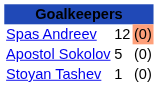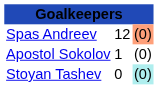Apostol Sokolov | column 2: 5 -> 1
Stoyan Tashev | column 2: 1 -> 0
Stoyan Tashev | column 3: no background -> paleturquoise background
